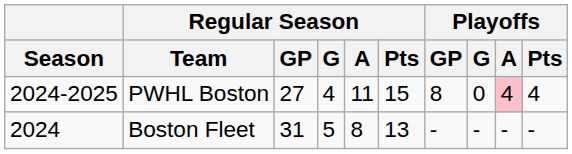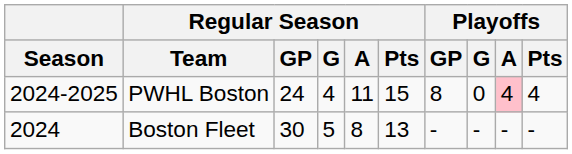PWHL Boston | Regular Season / GP: 27 -> 24
Boston Fleet | Regular Season / GP: 31 -> 30
